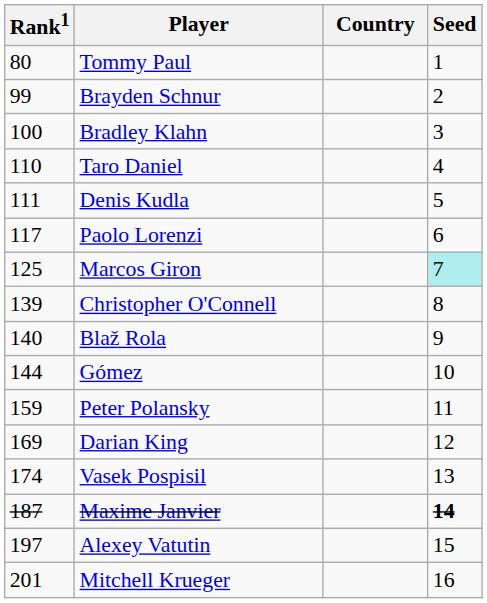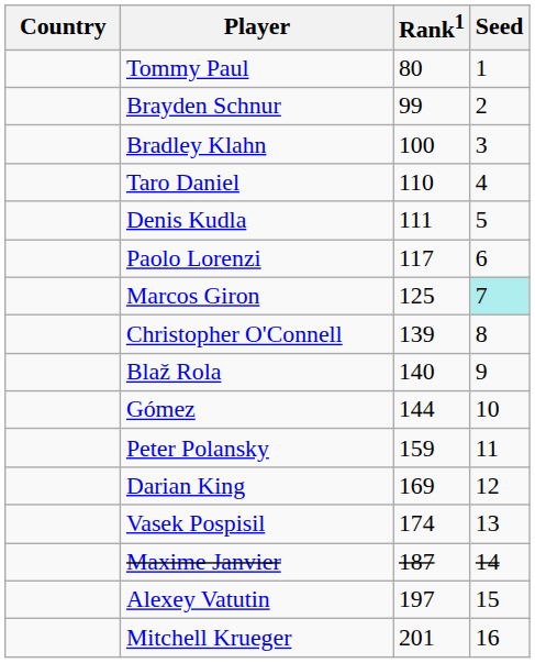columns swapped: Country <-> Rank1
Maxime Janvier | Seed: bold -> normal
